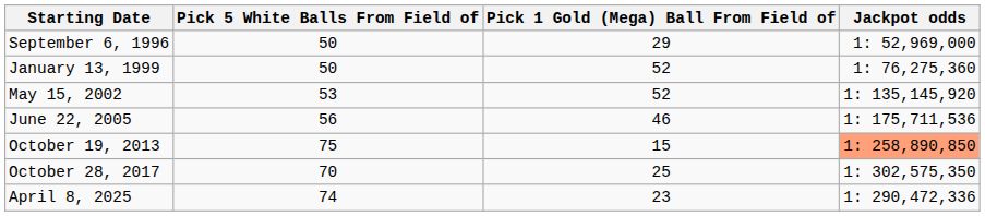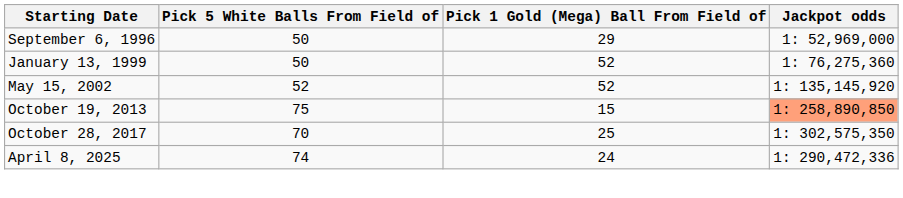May 15, 2002 | Pick 5 White Balls From Field of: 53 -> 52
- row: June 22, 2005 | 56 | 46 | 1: 175,711,536
April 8, 2025 | Pick 1 Gold (Mega) Ball From Field of: 23 -> 24
